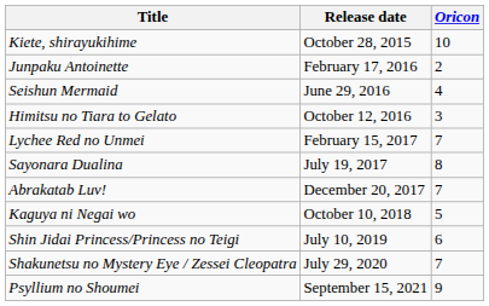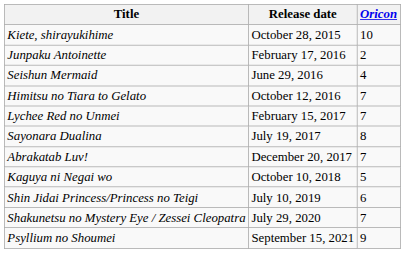Himitsu no Tiara to Gelato | Oricon: 3 -> 7
